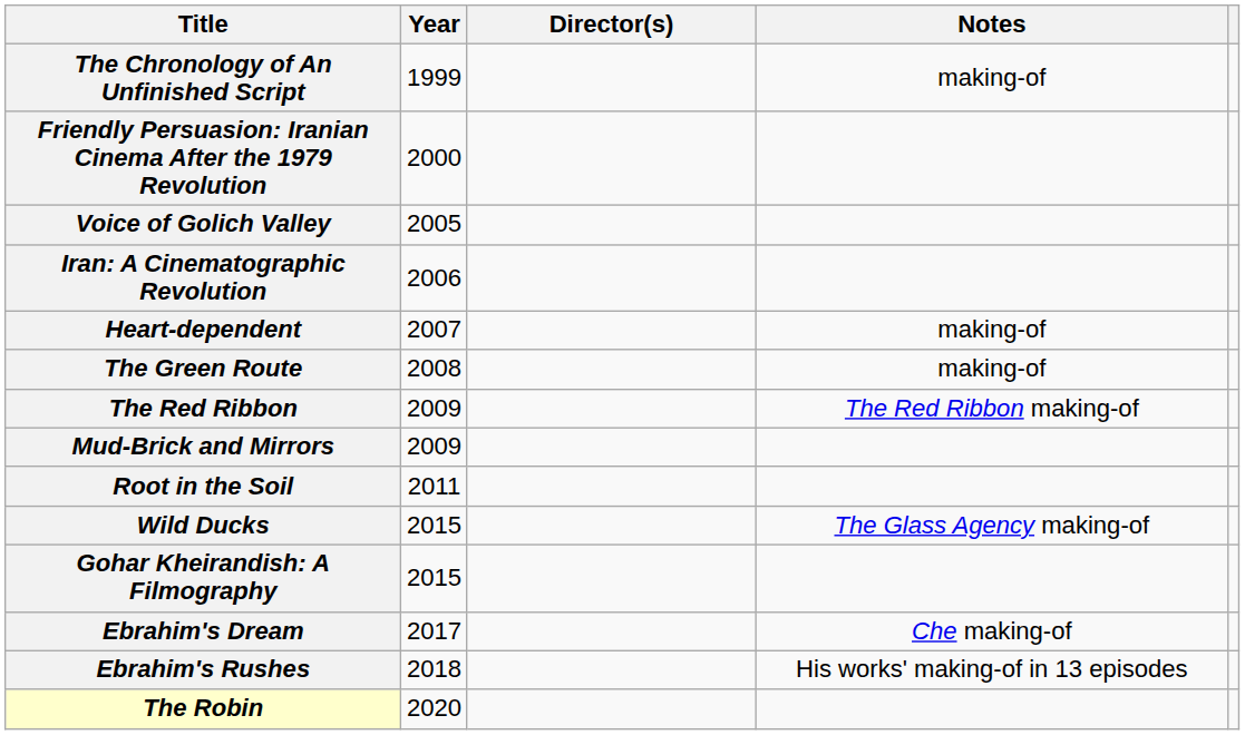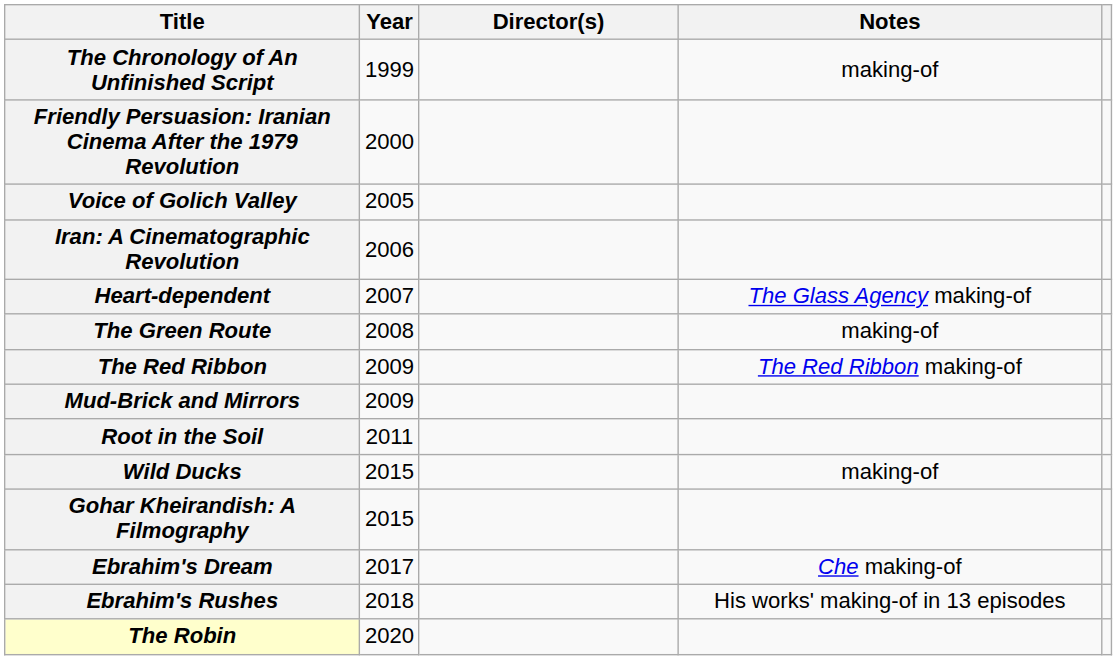Heart-dependent | Notes: making-of -> The Glass Agency making-of
Wild Ducks | Notes: The Glass Agency making-of -> making-of
